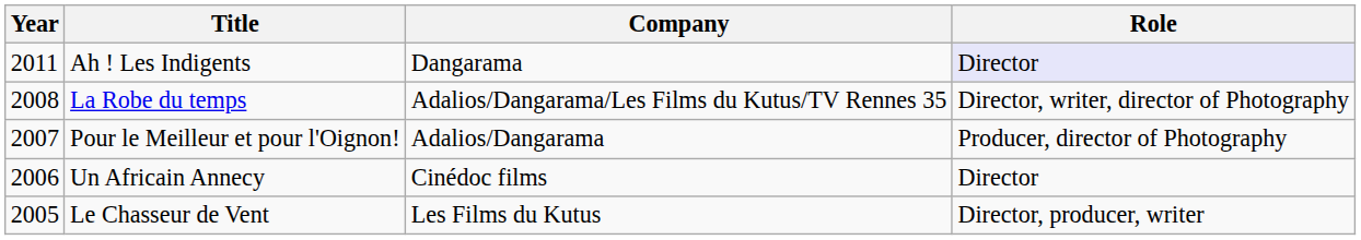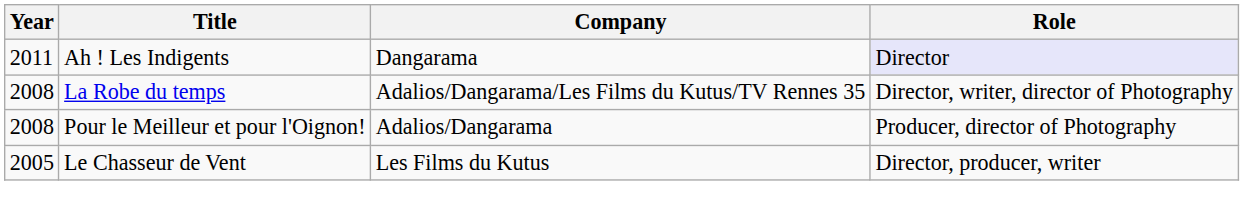Pour le Meilleur et pour l'Oignon! | Year: 2007 -> 2008
- row: 2006 | Un Africain Annecy | Cinédoc films | Director
